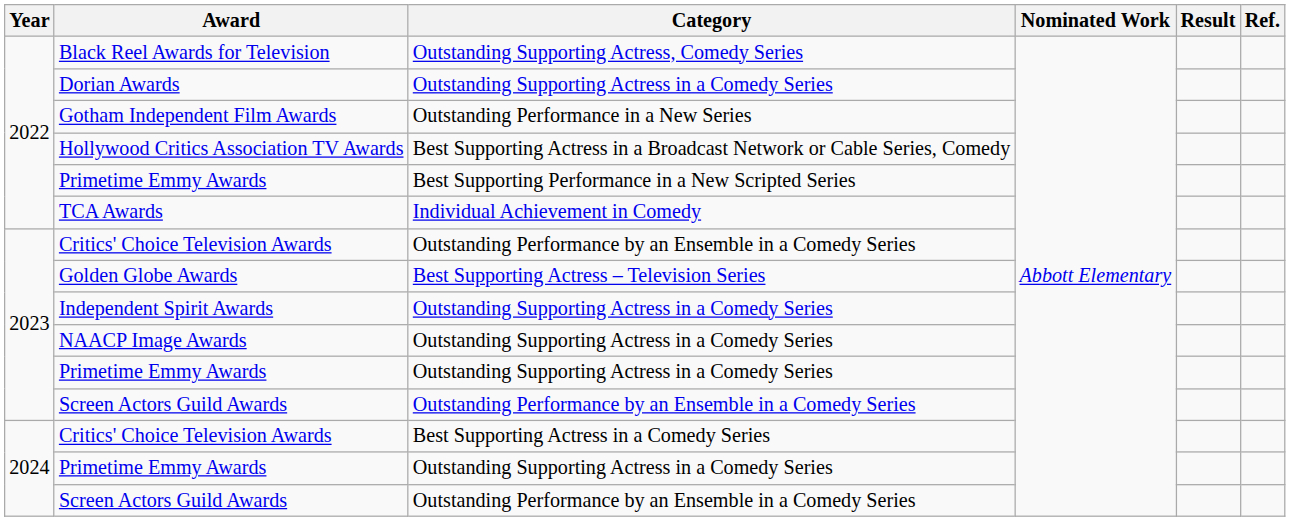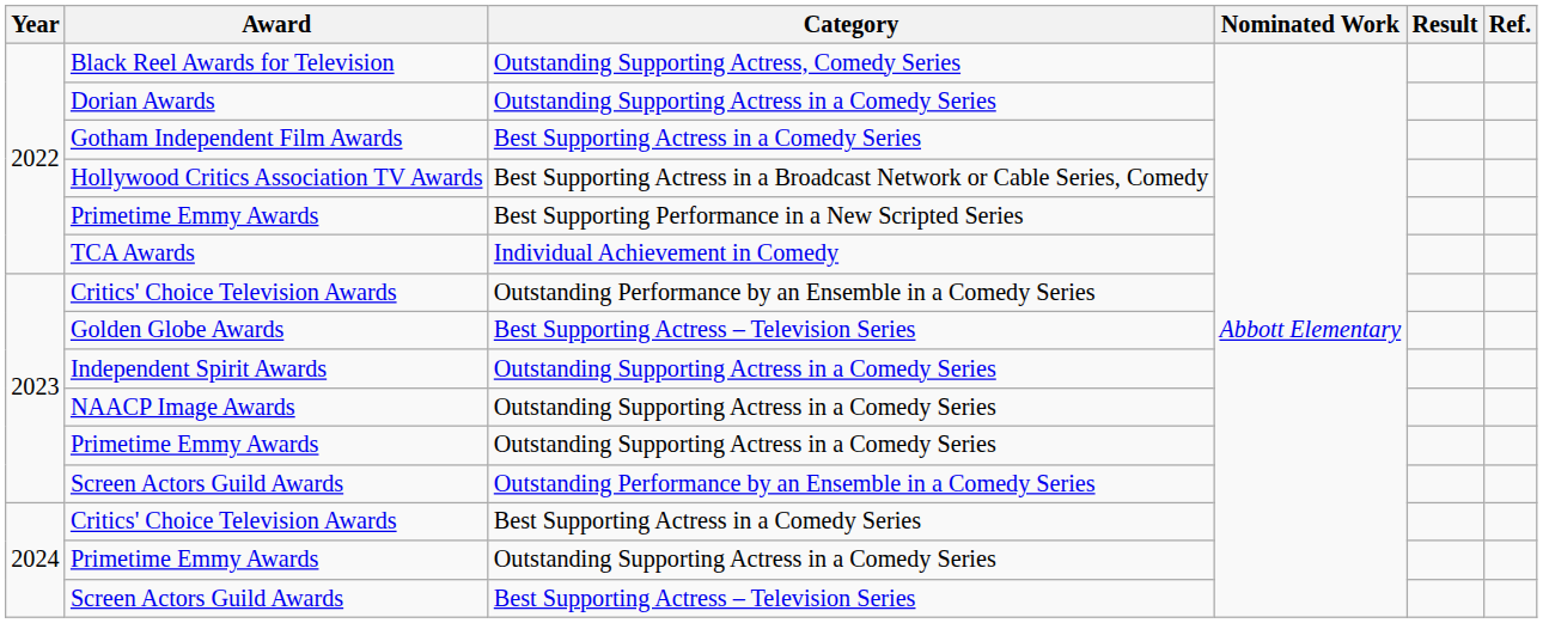Gotham Independent Film Awards | Category: Outstanding Performance in a New Series -> Best Supporting Actress in a Comedy Series
2024 / Screen Actors Guild Awards | Category: Outstanding Performance by an Ensemble in a Comedy Series -> Best Supporting Actress – Television Series
